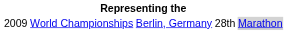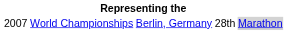World Championships | column 1: 2009 -> 2007
